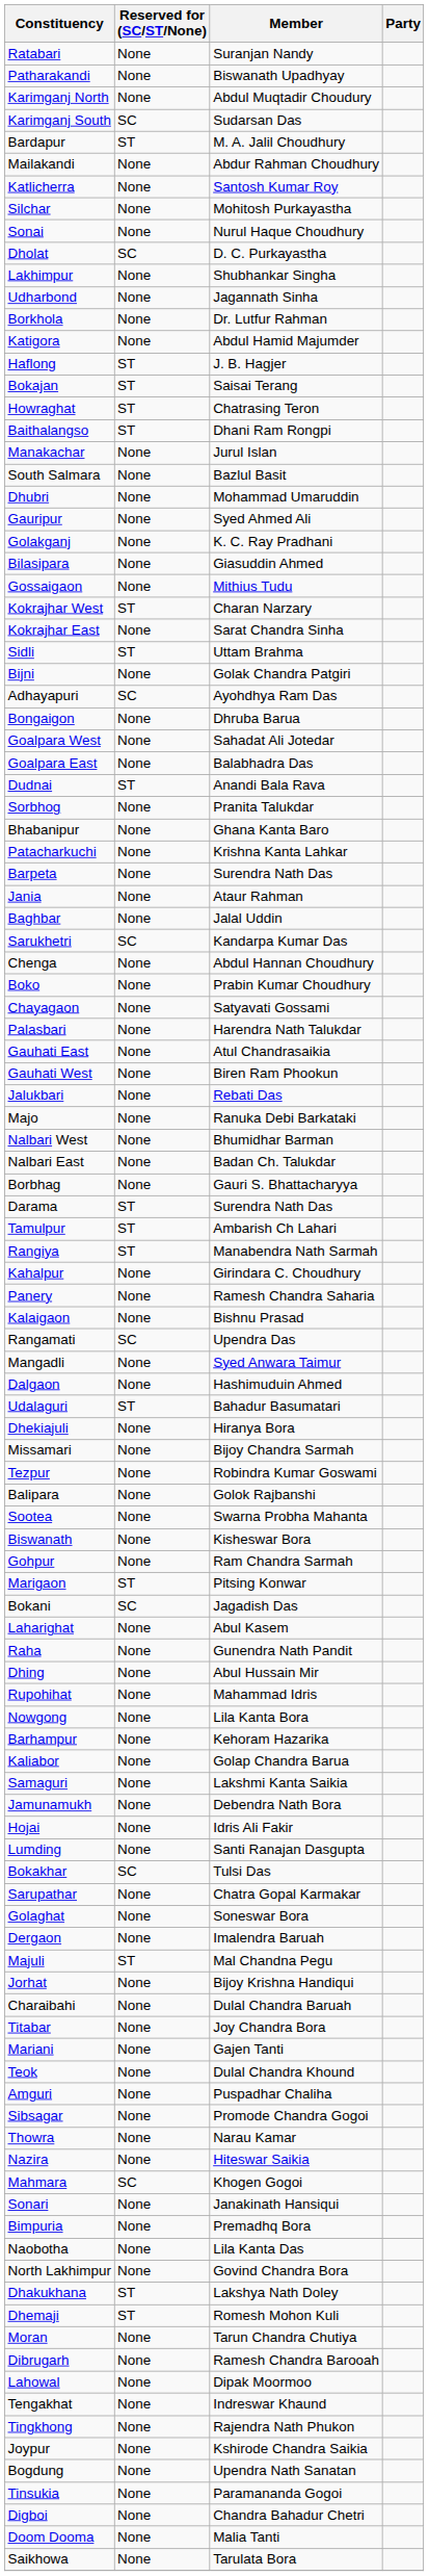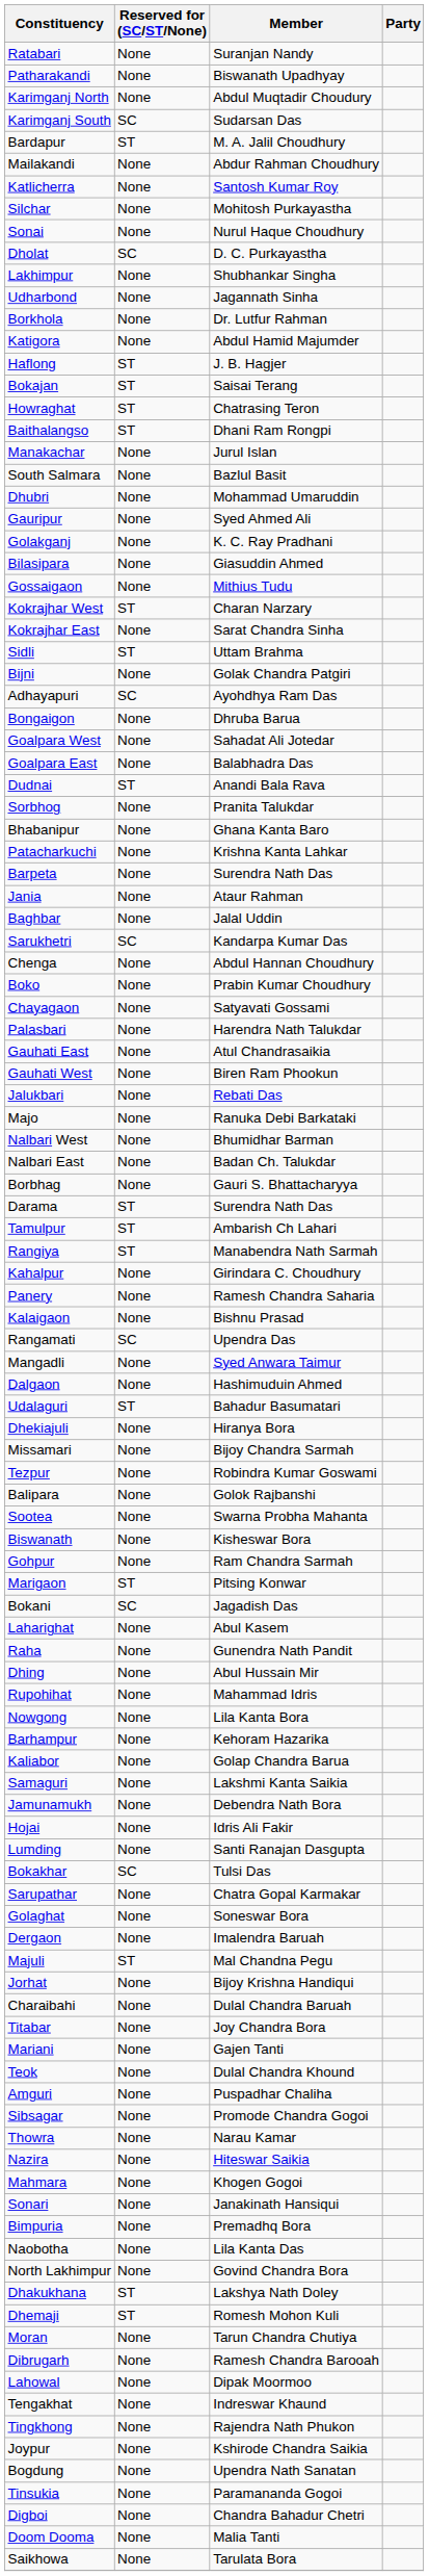Mahmara | Reserved for (SC/ST/None): SC -> None
